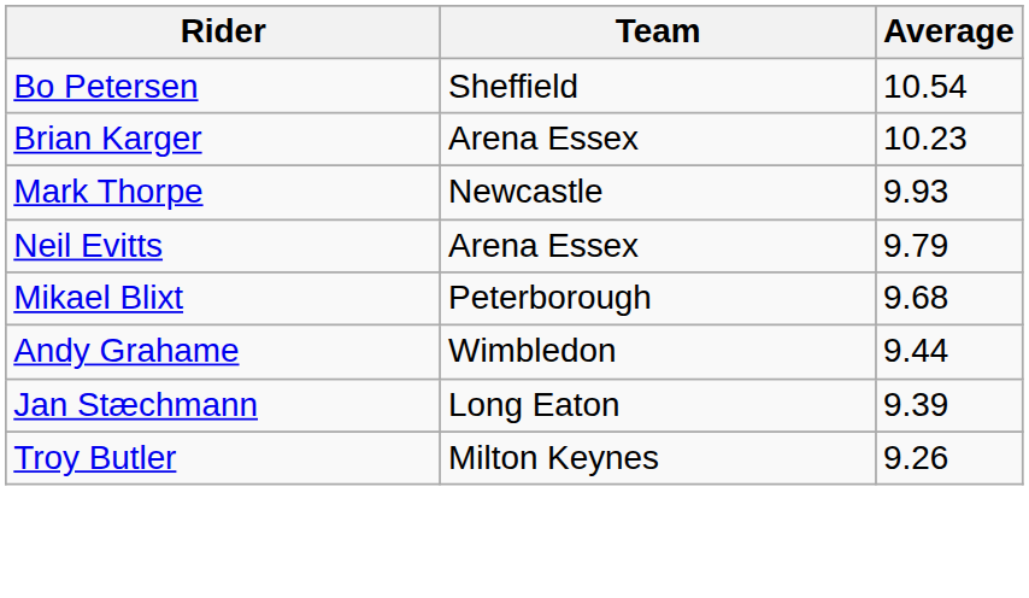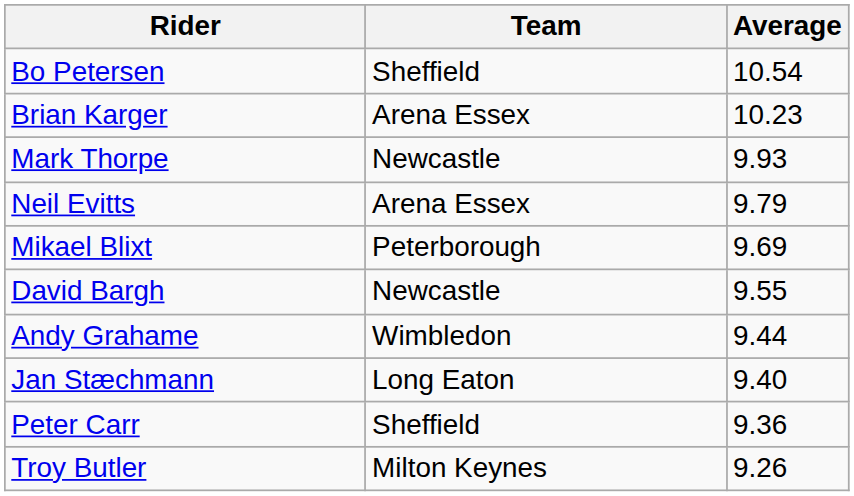Mikael Blixt | Average: 9.68 -> 9.69
+ row: David Bargh | Newcastle | 9.55
Jan Stæchmann | Average: 9.39 -> 9.40
+ row: Peter Carr | Sheffield | 9.36
